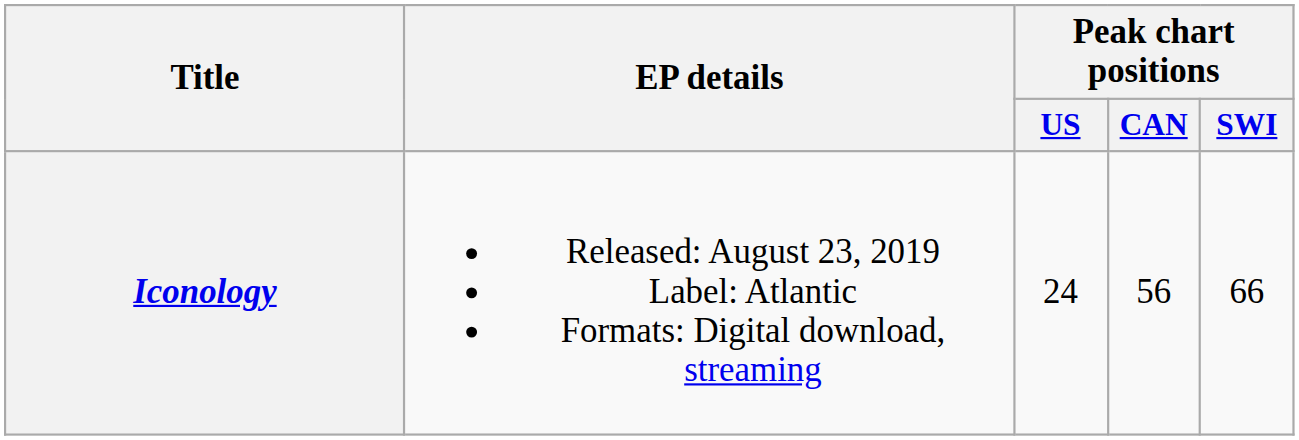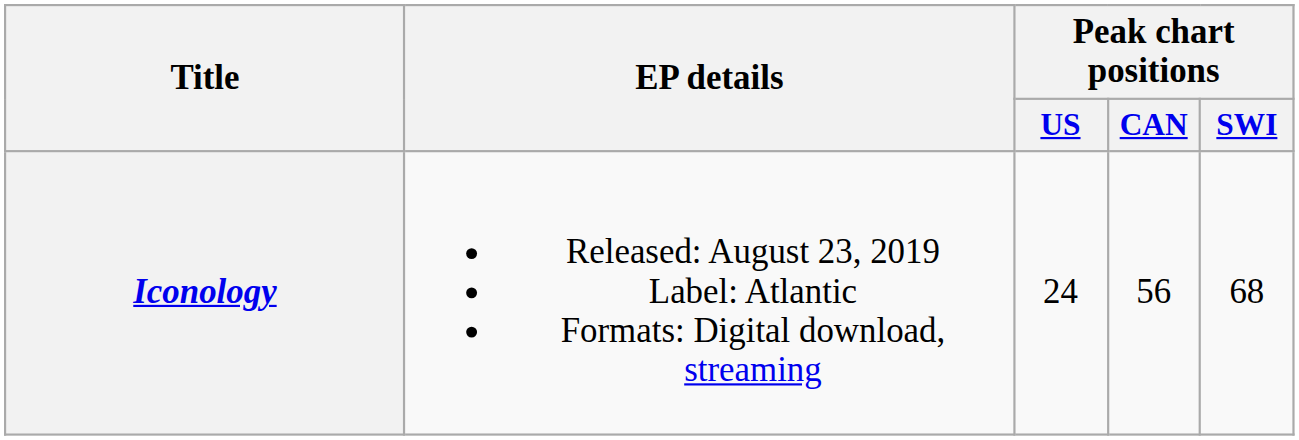Iconology | Peak chart positions / SWI: 66 -> 68
